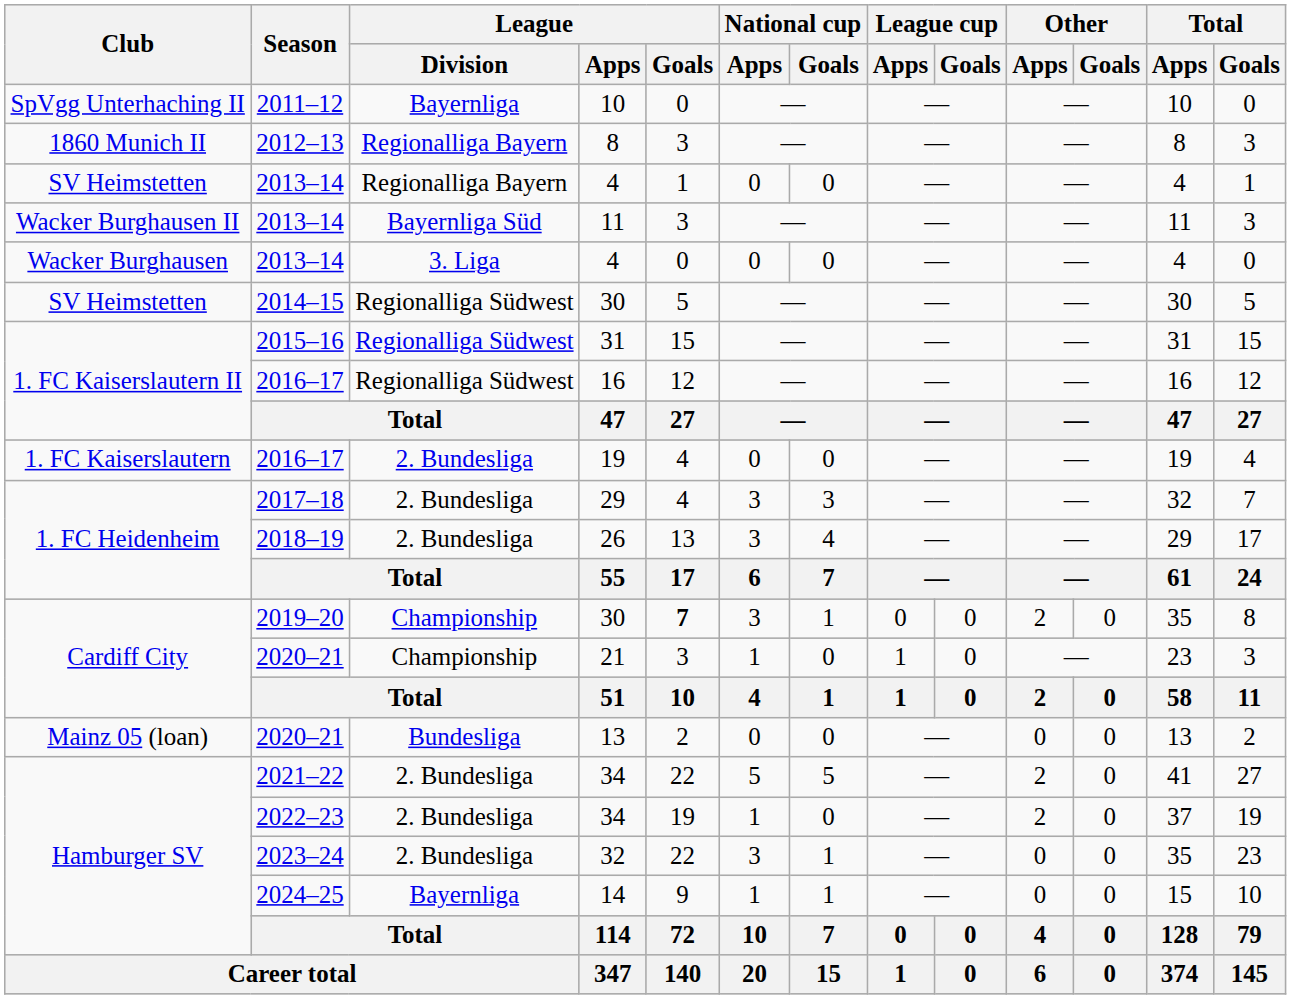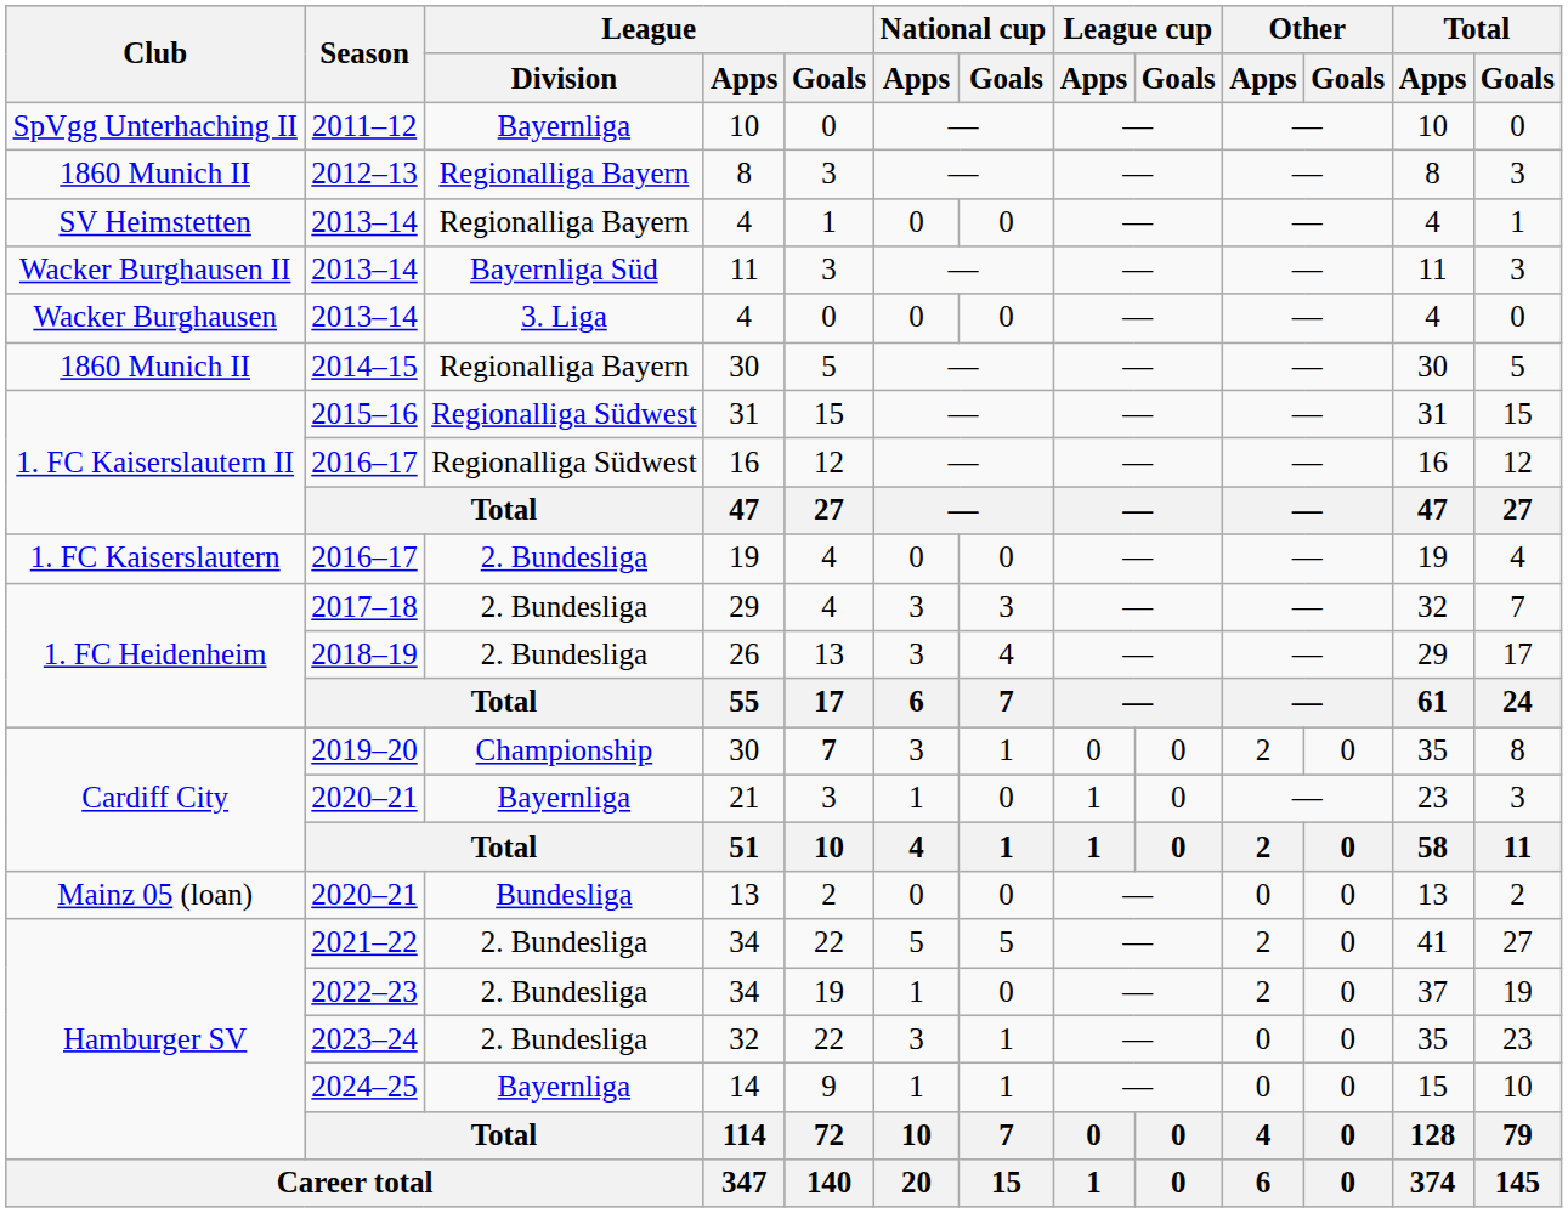2014–15 / 30 | Club: SV Heimstetten -> 1860 Munich II
2014–15 / 30 | League / Division: Regionalliga Südwest -> Regionalliga Bayern
21 | League / Division: Championship -> Bayernliga
